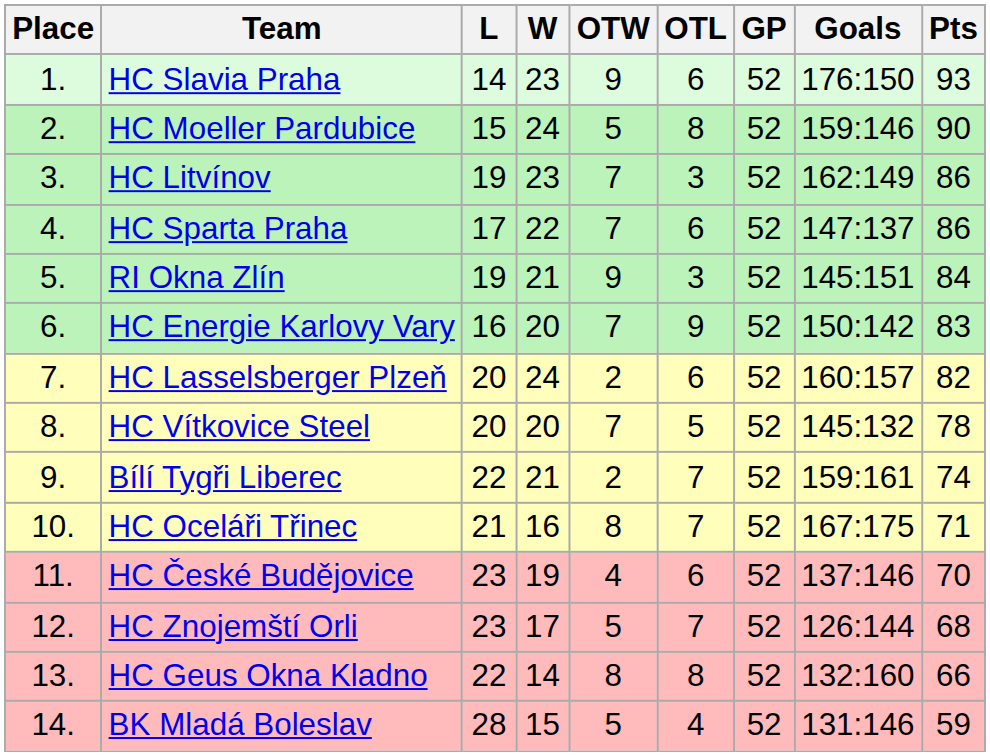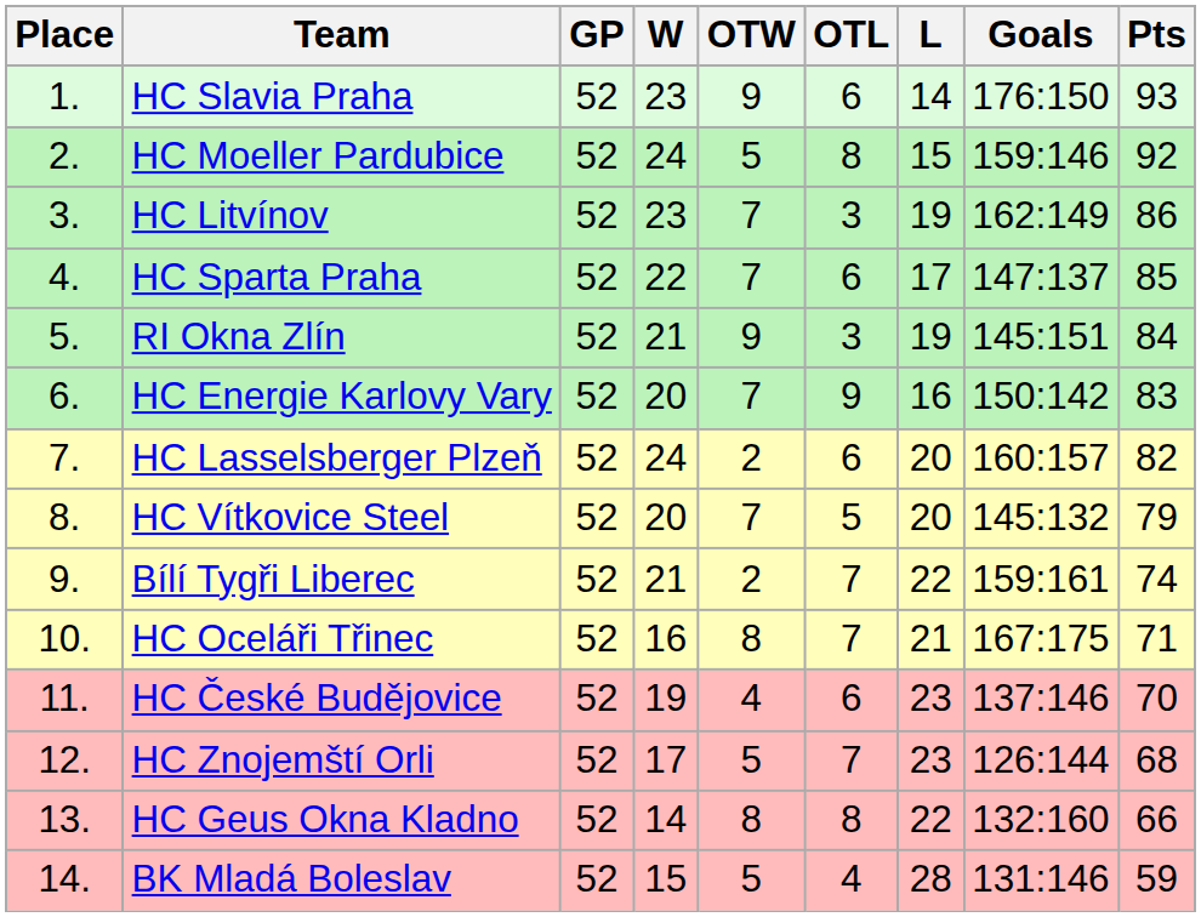columns swapped: GP <-> L
HC Moeller Pardubice | Pts: 90 -> 92
HC Sparta Praha | Pts: 86 -> 85
HC Vítkovice Steel | Pts: 78 -> 79
